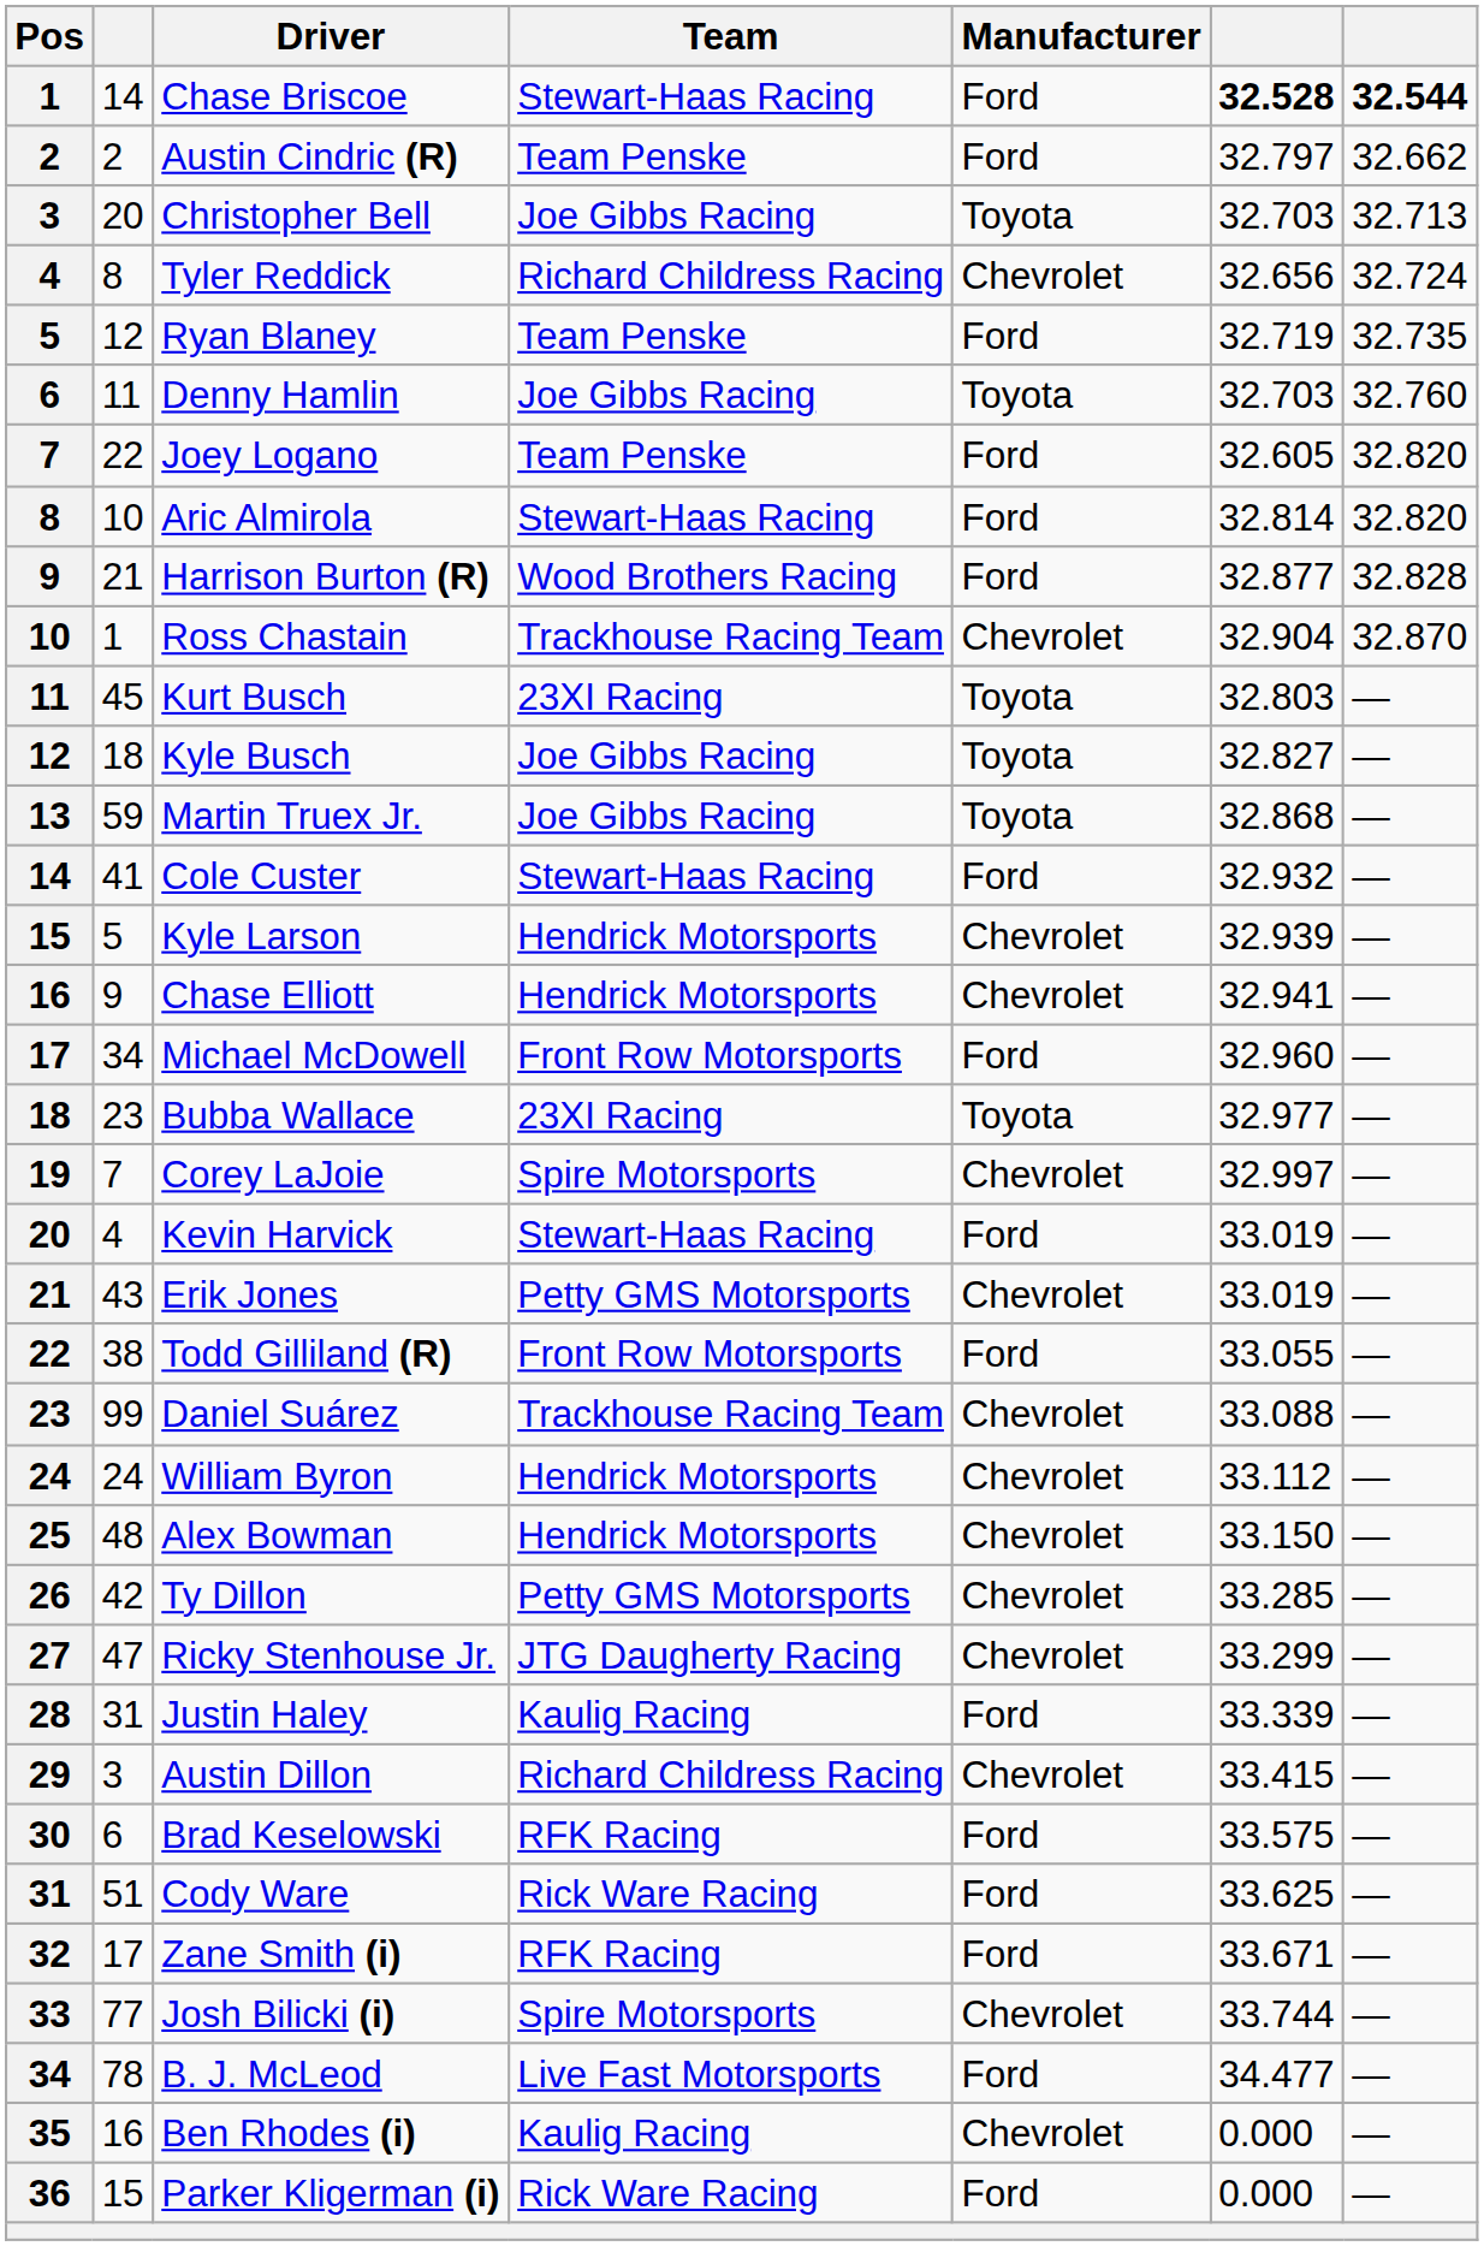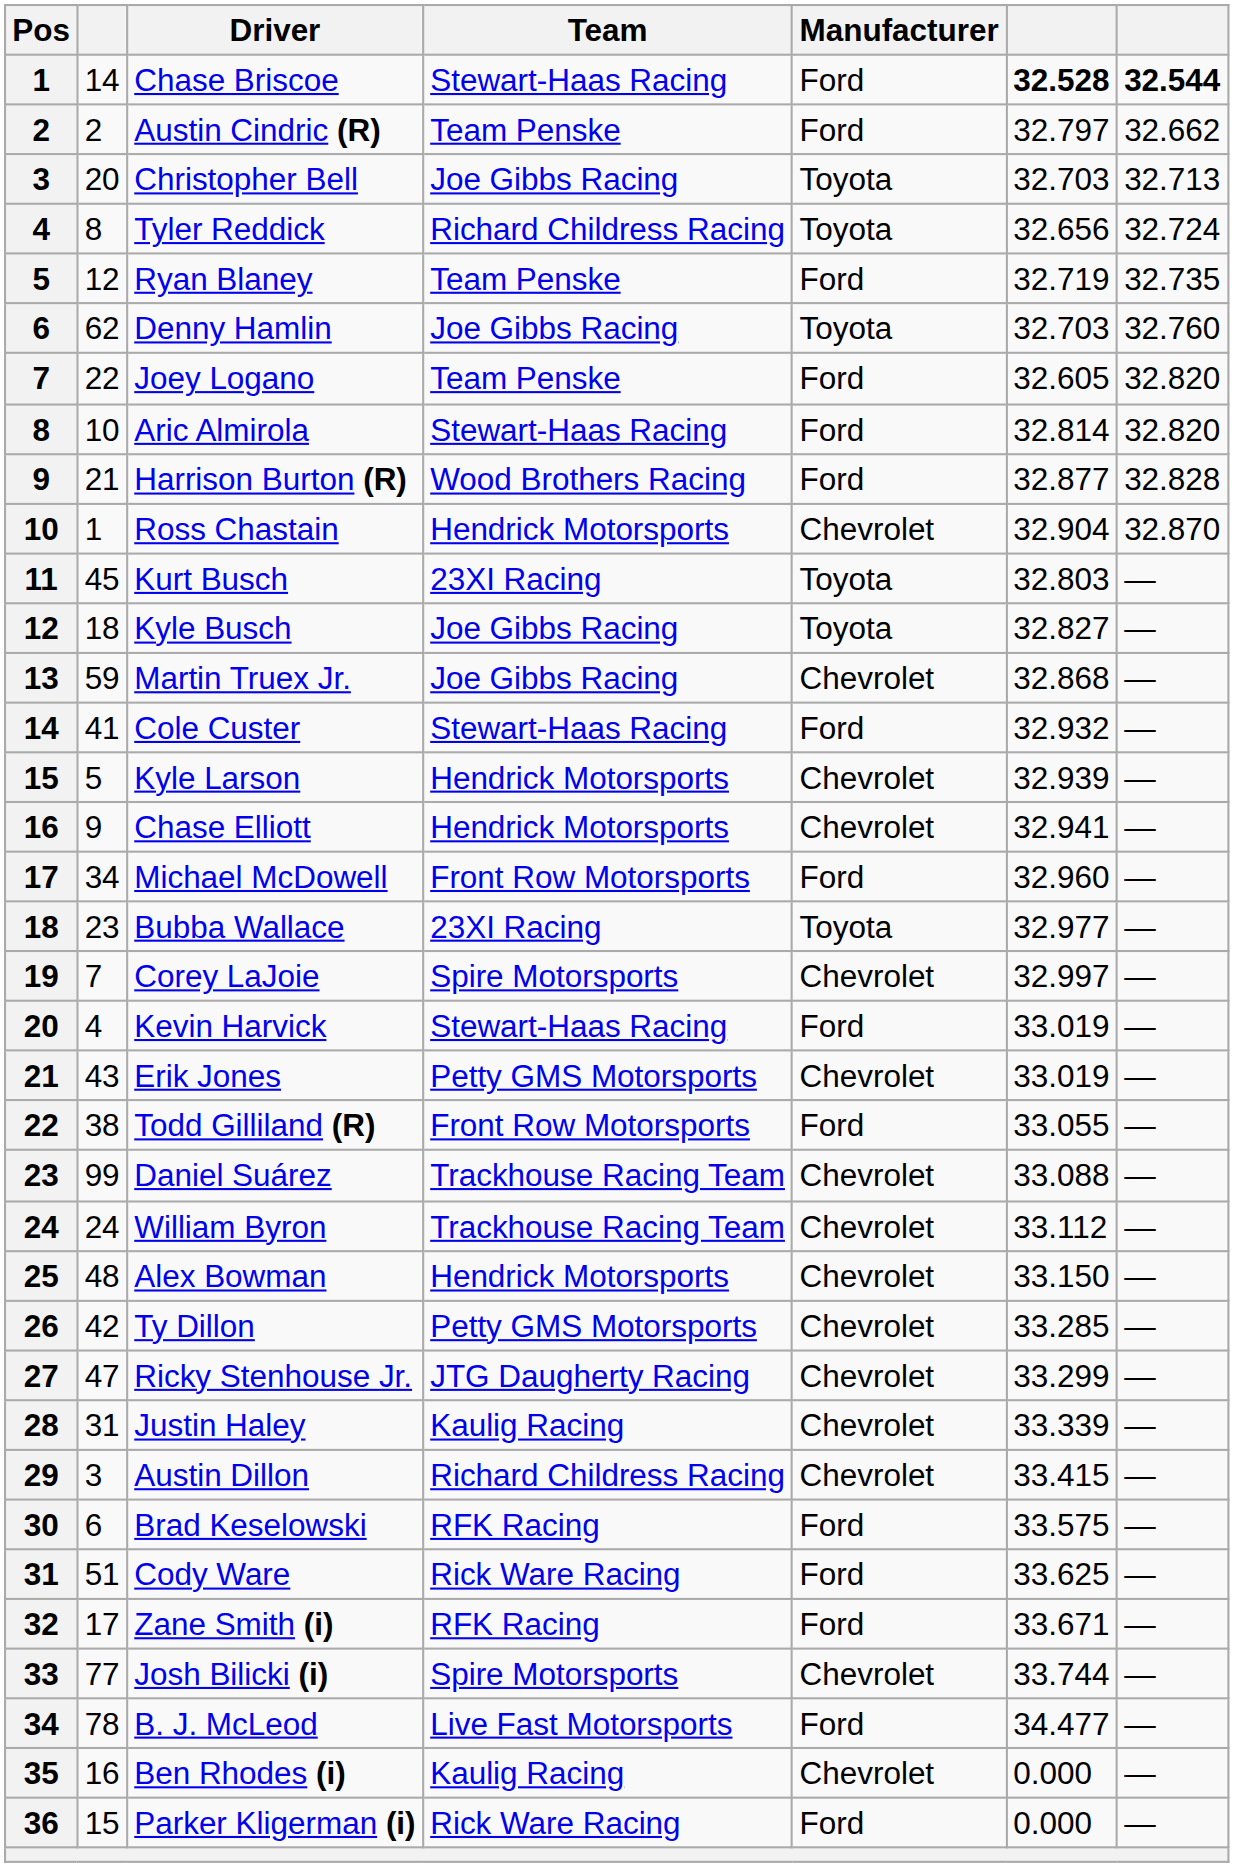Tyler Reddick | Manufacturer: Chevrolet -> Toyota
Denny Hamlin | column 2: 11 -> 62
Ross Chastain | Team: Trackhouse Racing Team -> Hendrick Motorsports
Martin Truex Jr. | Manufacturer: Toyota -> Chevrolet
William Byron | Team: Hendrick Motorsports -> Trackhouse Racing Team
Justin Haley | Manufacturer: Ford -> Chevrolet
